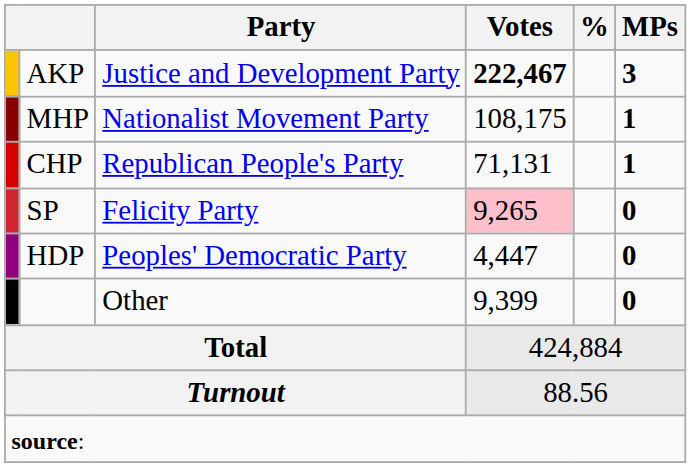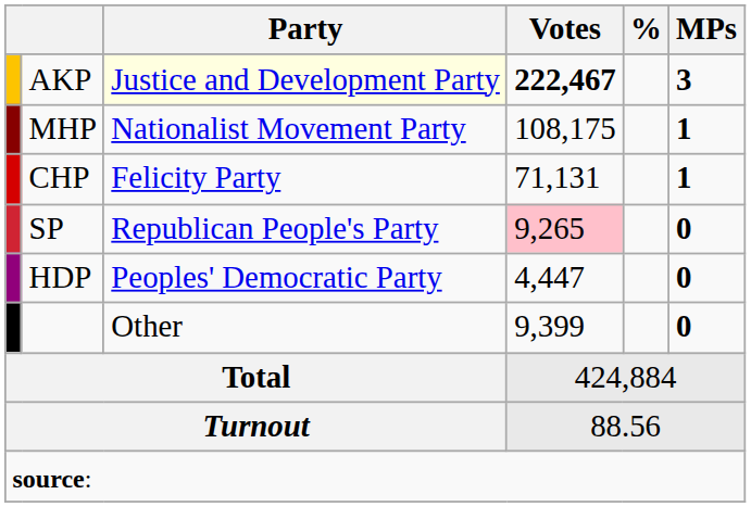AKP | Party: no background -> lightyellow background
CHP | Party: Republican People's Party -> Felicity Party
SP | Party: Felicity Party -> Republican People's Party
